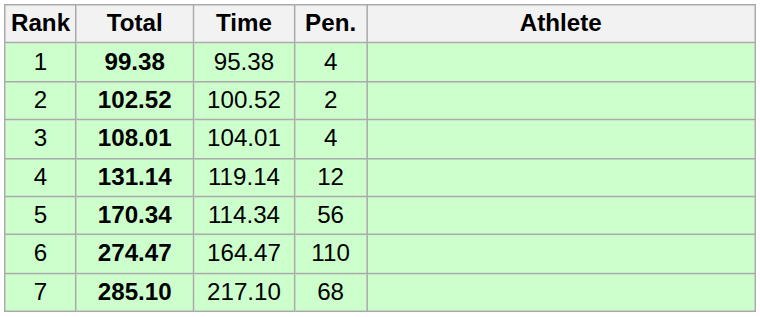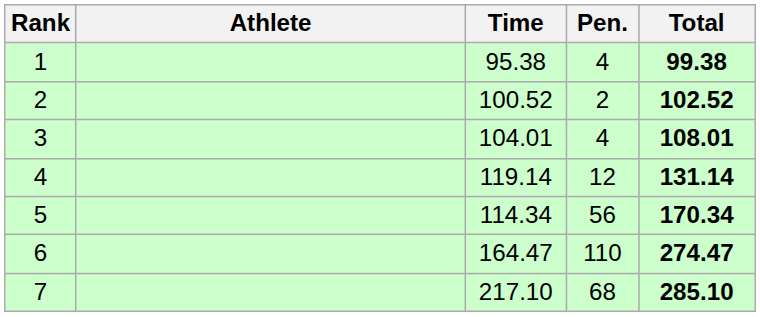columns swapped: Athlete <-> Total
